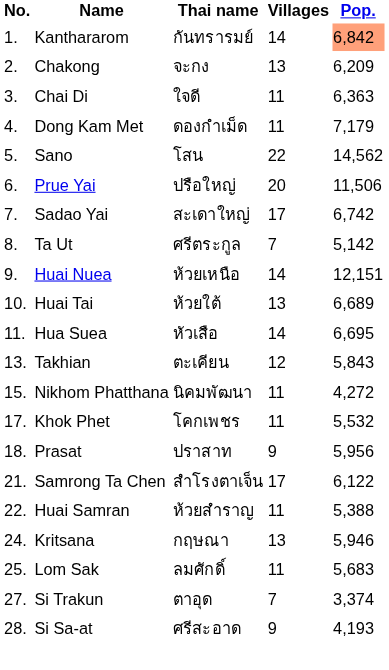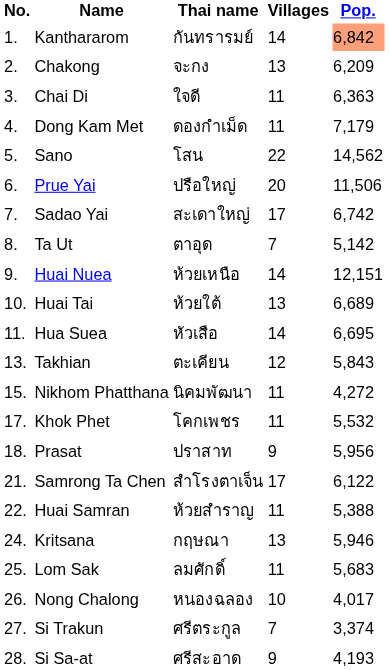Ta Ut | Thai name: ศรีตระกูล -> ตาอุด
+ row: 26. | Nong Chalong | หนองฉลอง | 10 | 4,017
Si Trakun | Thai name: ตาอุด -> ศรีตระกูล
